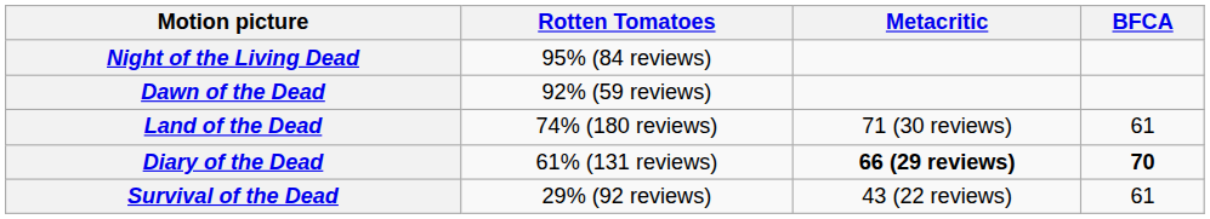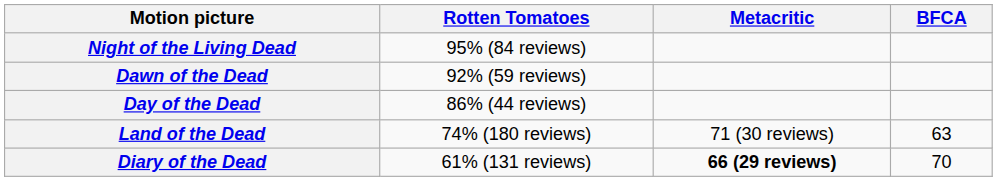+ row: Day of the Dead | 86% (44 reviews)
Land of the Dead | BFCA: 61 -> 63
Diary of the Dead | BFCA: bold -> normal
- row: Survival of the Dead | 29% (92 reviews) | 43 (22 reviews) | 61
